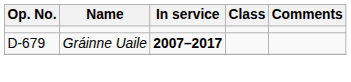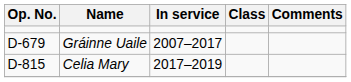Gráinne Uaile | In service: bold -> normal
+ row: D-815 | Celia Mary | 2017–2019
